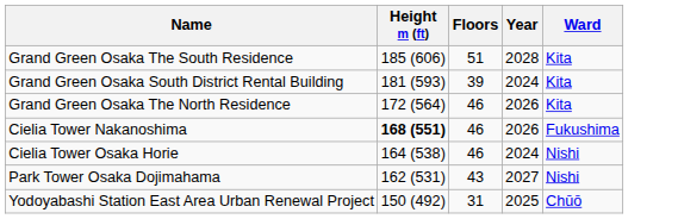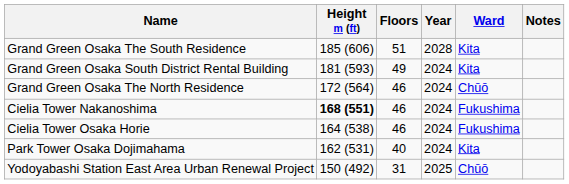+ column: Notes
Grand Green Osaka South District Rental Building | Floors: 39 -> 49
Grand Green Osaka The North Residence | Year: 2026 -> 2024
Grand Green Osaka The North Residence | Ward: Kita -> Chūō
Cielia Tower Nakanoshima | Year: 2026 -> 2024
Cielia Tower Osaka Horie | Ward: Nishi -> Fukushima
Park Tower Osaka Dojimahama | Floors: 43 -> 40
Park Tower Osaka Dojimahama | Year: 2027 -> 2024
Park Tower Osaka Dojimahama | Ward: Nishi -> Kita
